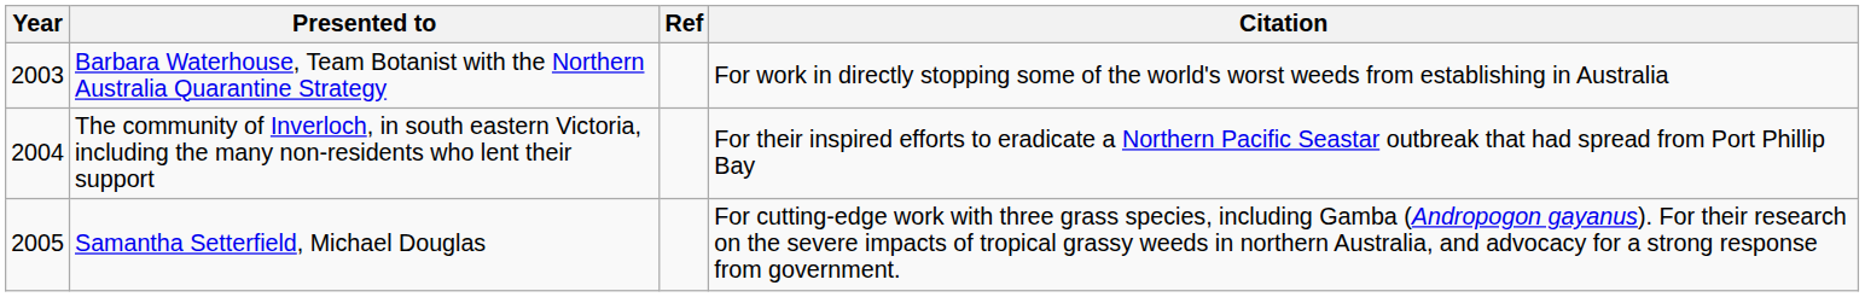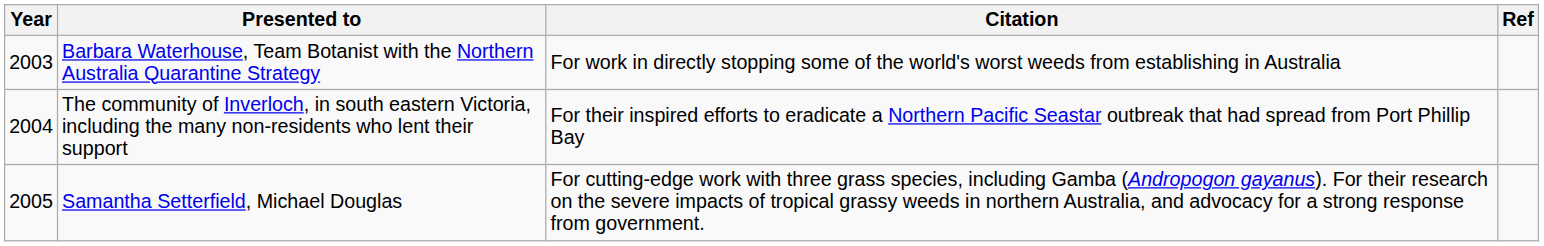columns swapped: Citation <-> Ref
